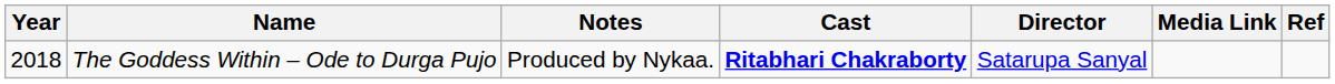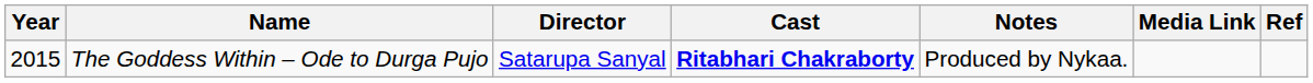columns swapped: Director <-> Notes
The Goddess Within – Ode to Durga Pujo | Year: 2018 -> 2015
